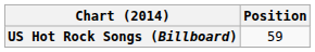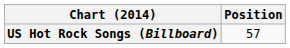US Hot Rock Songs (Billboard) | Position: 59 -> 57
